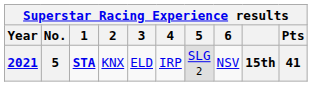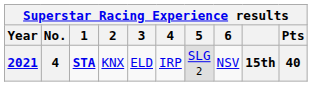2021 | No.: 5 -> 4
2021 | Pts: 41 -> 40
